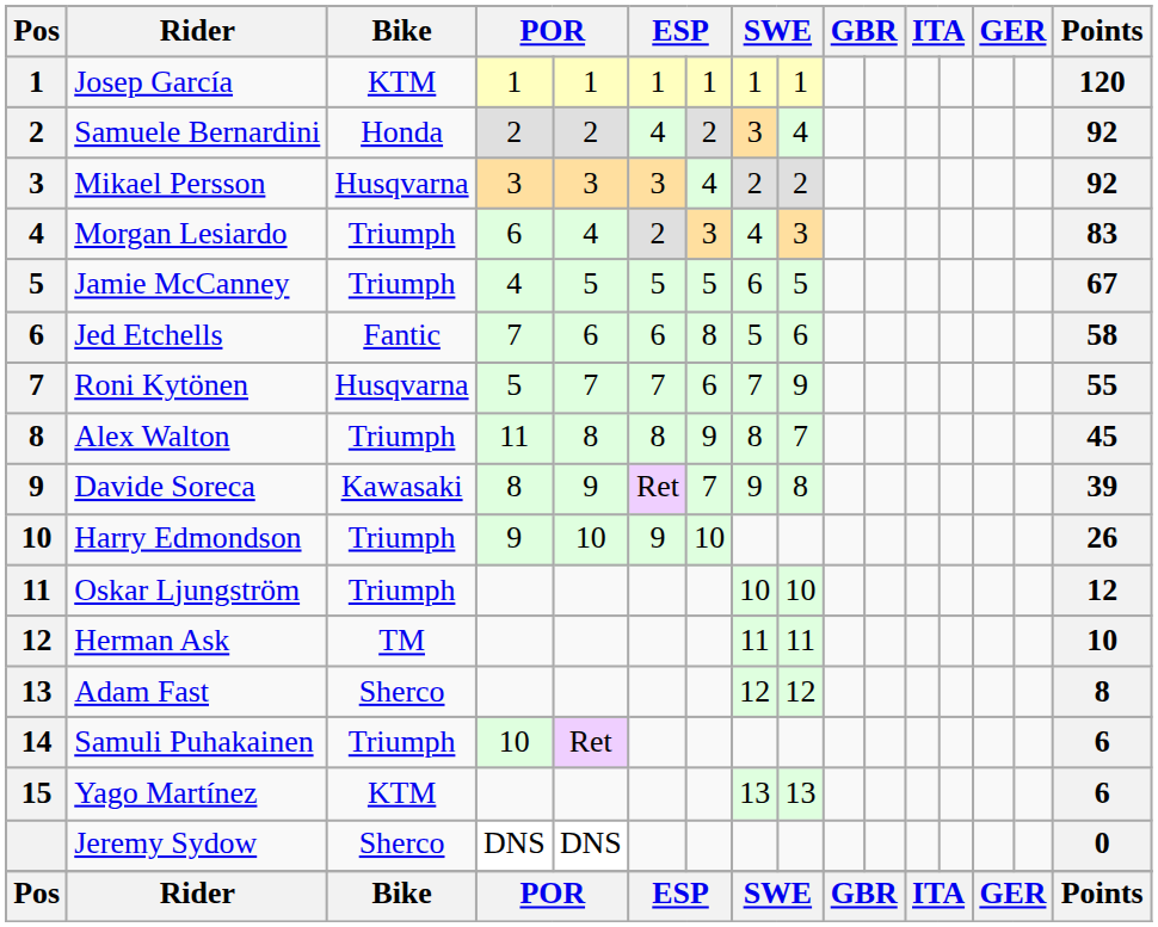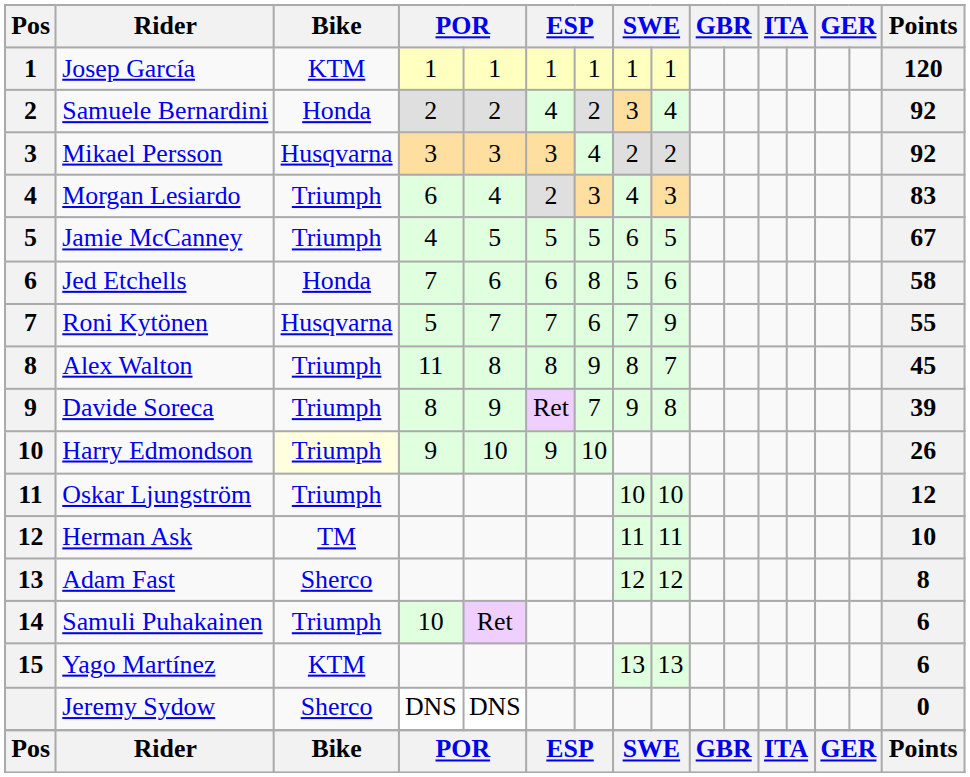Jed Etchells | Bike: Fantic -> Honda
Davide Soreca | Bike: Kawasaki -> Triumph
Harry Edmondson | Bike: no background -> lightyellow background
